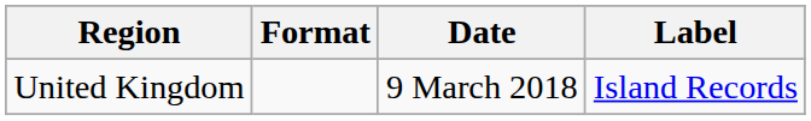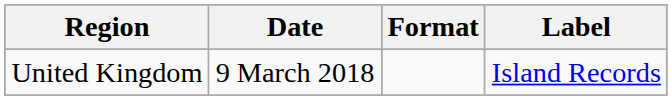columns swapped: Date <-> Format
